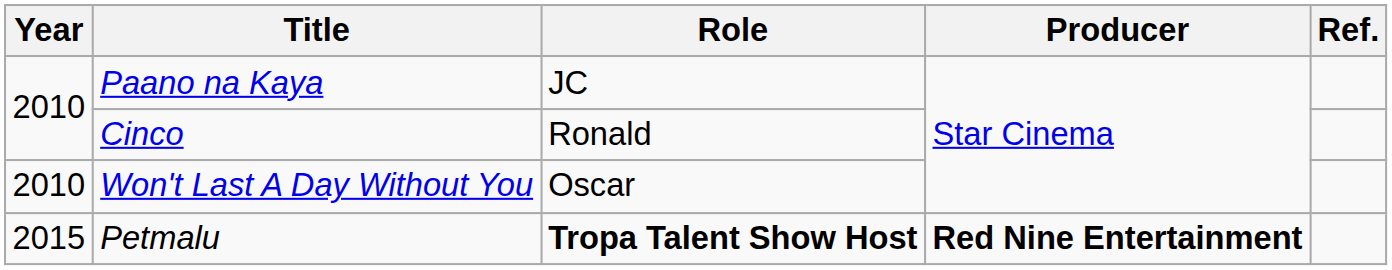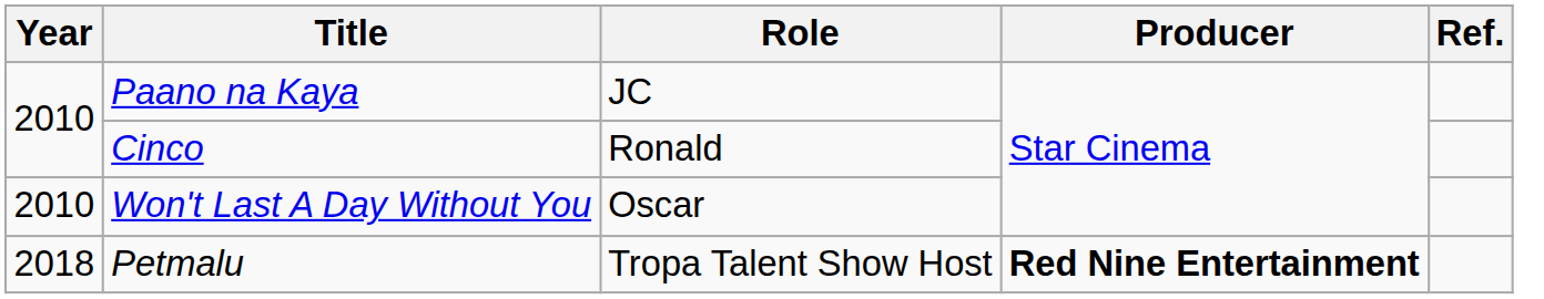Petmalu | Year: 2015 -> 2018
Petmalu | Role: bold -> normal
